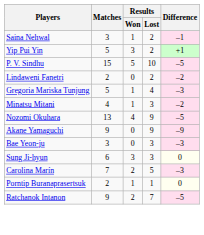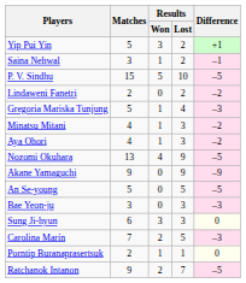rows swapped: Yip Pui Yin <-> Saina Nehwal
+ row: Aya Ohori | 4 | 1 | 3 | –2
+ row: An Se-young | 5 | 0 | 5 | –5
